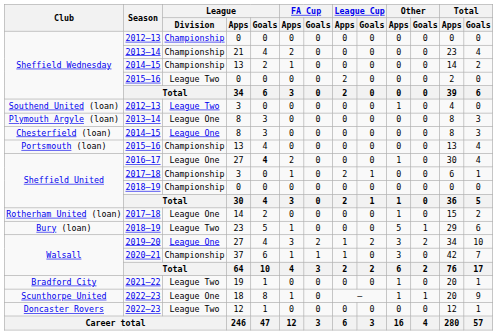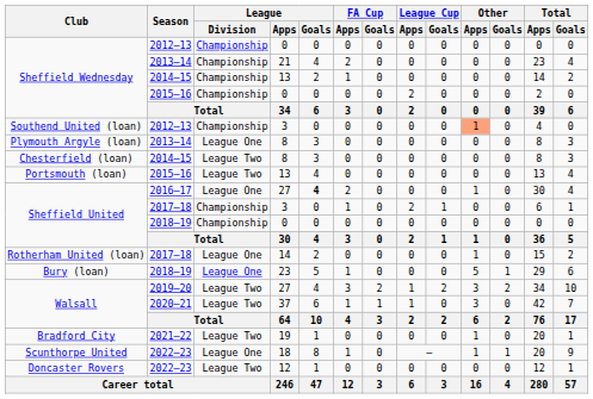Sheffield Wednesday / 2015–16 | League / Division: League Two -> Championship
Southend United (loan) | League / Division: League Two -> Championship
Southend United (loan) | Other / Apps: no background -> lightsalmon background
Chesterfield (loan) | League / Division: League One -> League Two
Portsmouth (loan) | League / Division: Championship -> League Two
Bury (loan) | League / Division: League Two -> League One
Walsall / 2019–20 | League / Division: League One -> League Two
Walsall / 2020–21 | League / Division: Championship -> League Two
